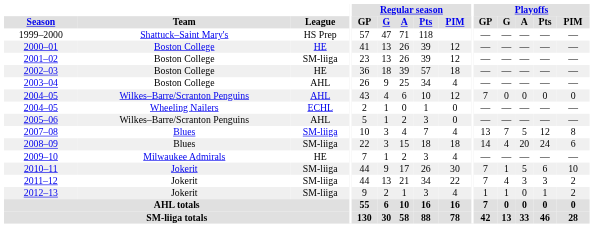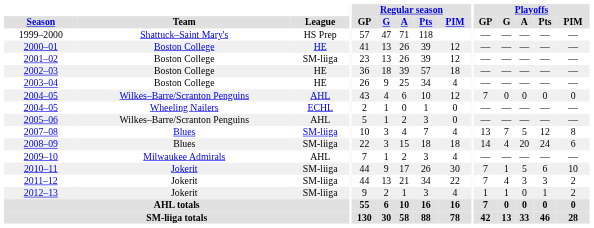2003–04 | League: AHL -> HE
2009–10 | League: HE -> AHL
